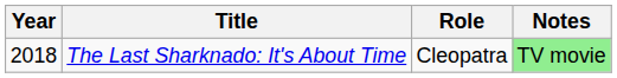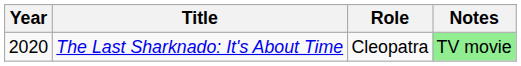The Last Sharknado: It's About Time | Year: 2018 -> 2020
